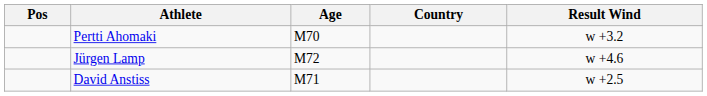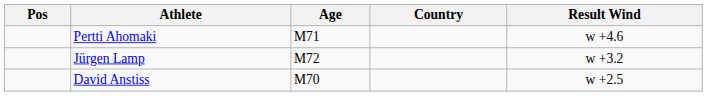Pertti Ahomaki | Age: M70 -> M71
Pertti Ahomaki | Result Wind: w +3.2 -> w +4.6
Jürgen Lamp | Result Wind: w +4.6 -> w +3.2
David Anstiss | Age: M71 -> M70
